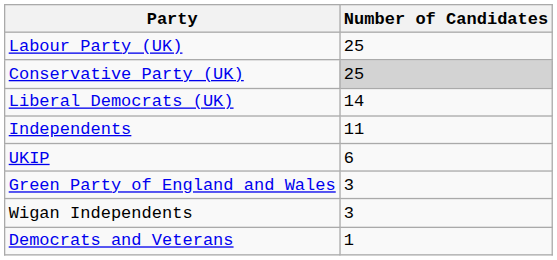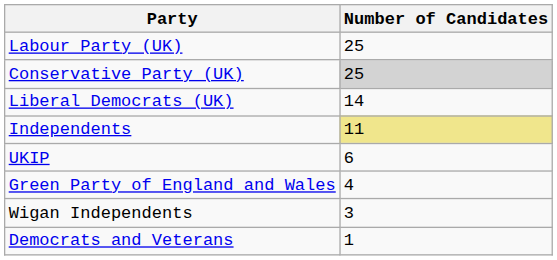Independents | Number of Candidates: no background -> khaki background
Green Party of England and Wales | Number of Candidates: 3 -> 4
